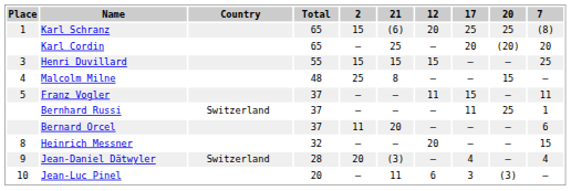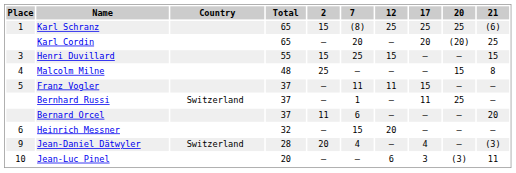columns swapped: 7 <-> 21
Karl Schranz | 12: 20 -> 25
Heinrich Messner | Place: 8 -> 6
